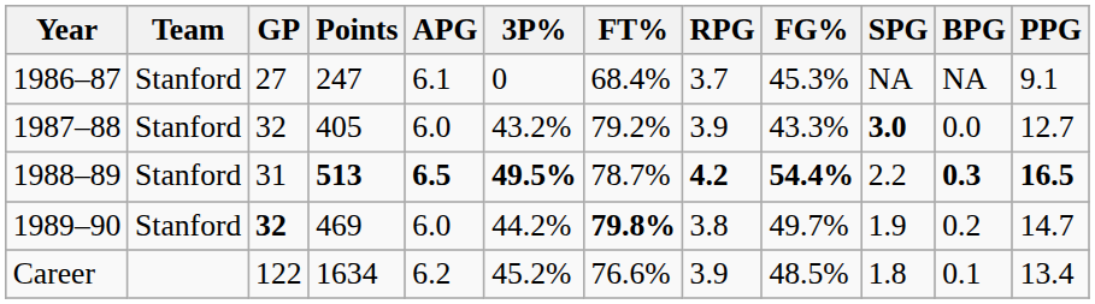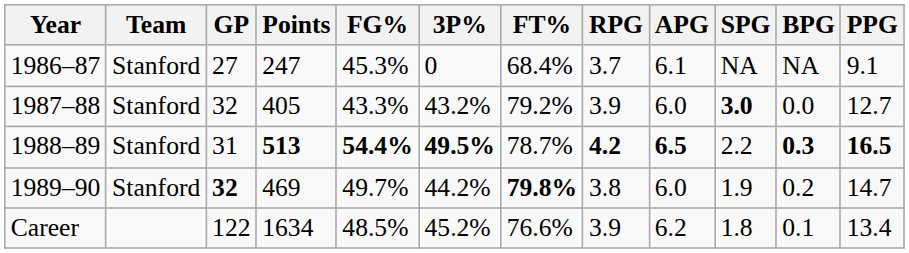columns swapped: FG% <-> APG
